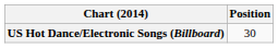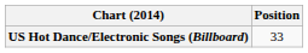US Hot Dance/Electronic Songs (Billboard) | Position: 30 -> 33
